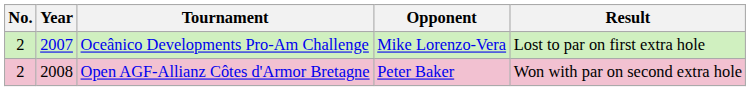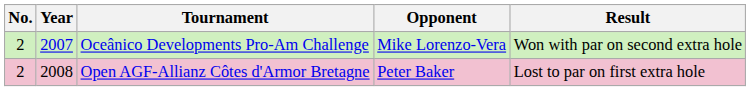Oceânico Developments Pro-Am Challenge | Result: Lost to par on first extra hole -> Won with par on second extra hole
Open AGF-Allianz Côtes d'Armor Bretagne | Result: Won with par on second extra hole -> Lost to par on first extra hole
